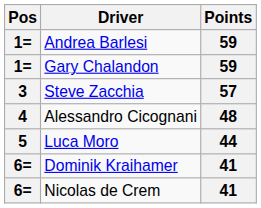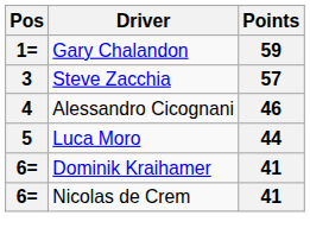- row: 1= | Andrea Barlesi | 59
Alessandro Cicognani | Points: 48 -> 46
